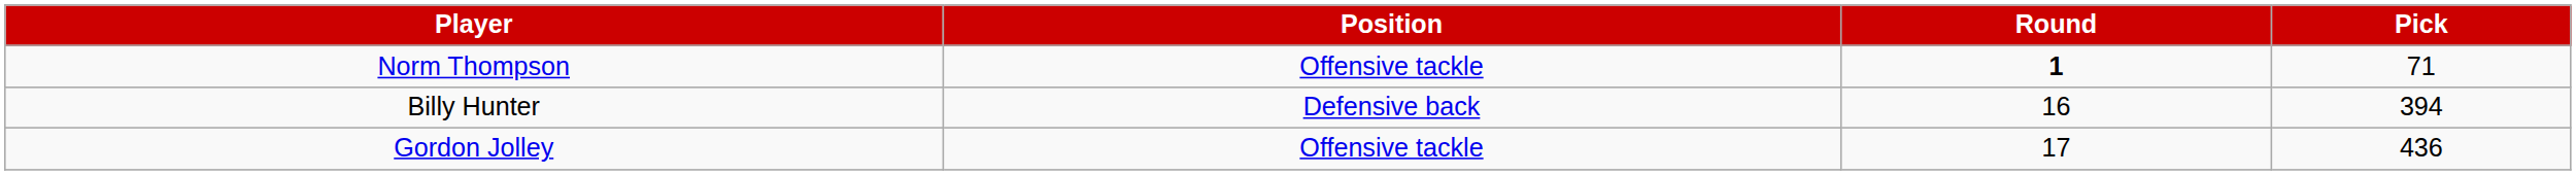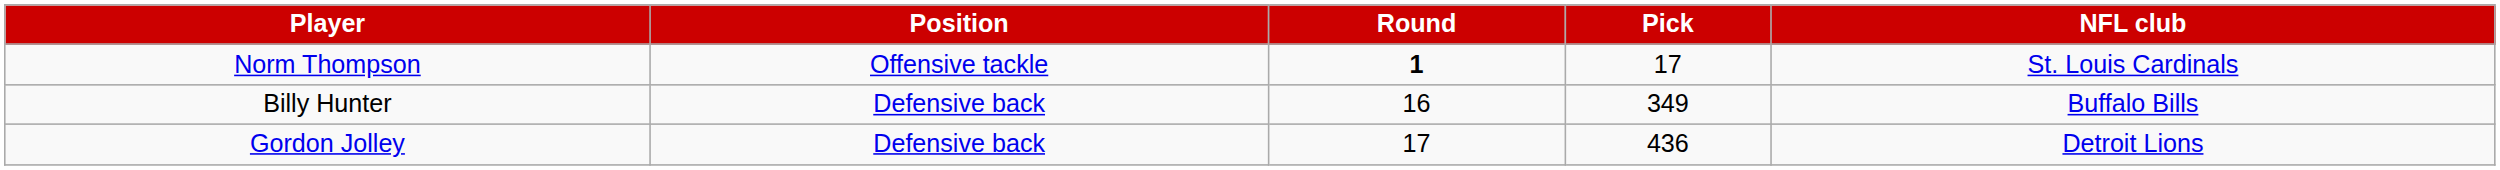+ column: NFL club | St. Louis Cardinals | Buffalo Bills | Detroit Lions
Norm Thompson | Pick: 71 -> 17
Billy Hunter | Pick: 394 -> 349
Gordon Jolley | Position: Offensive tackle -> Defensive back
